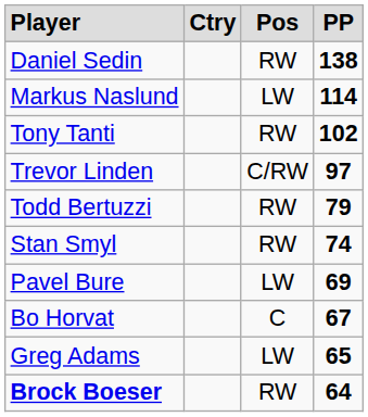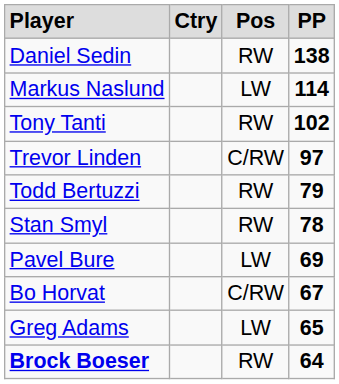Stan Smyl | column 4: 74 -> 78
Bo Horvat | column 3: C -> C/RW
